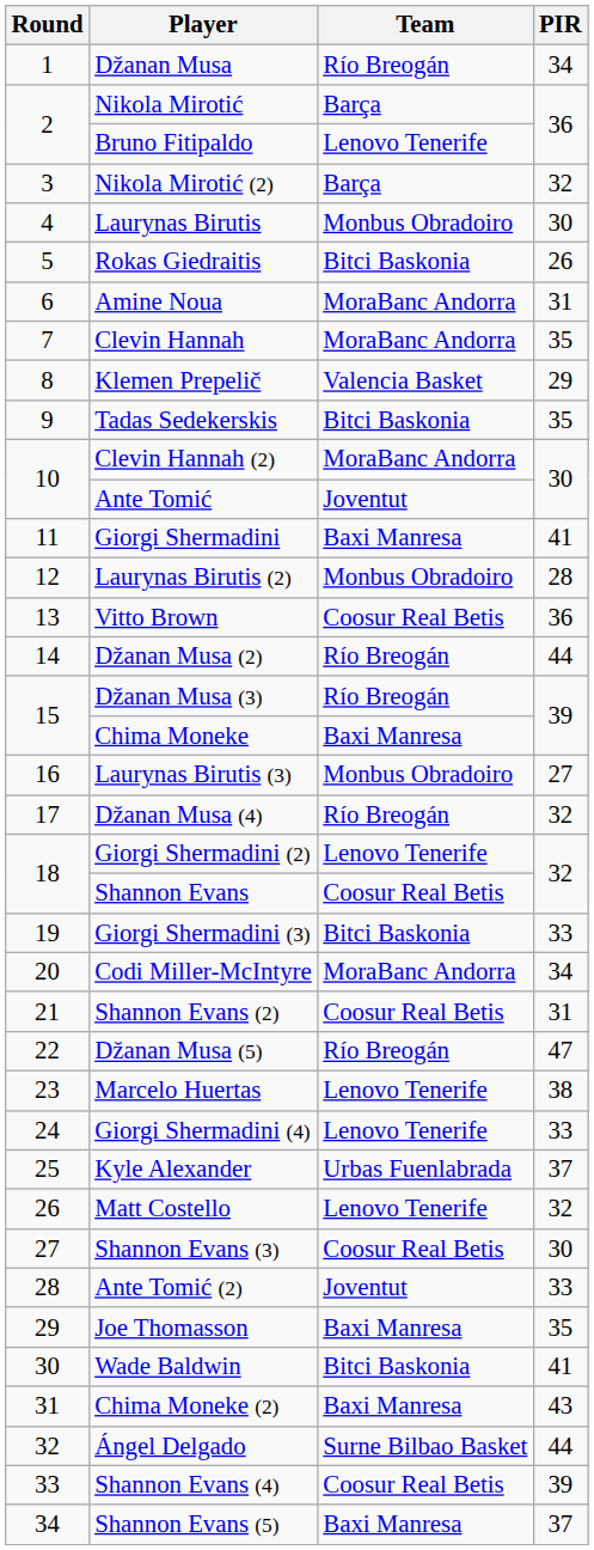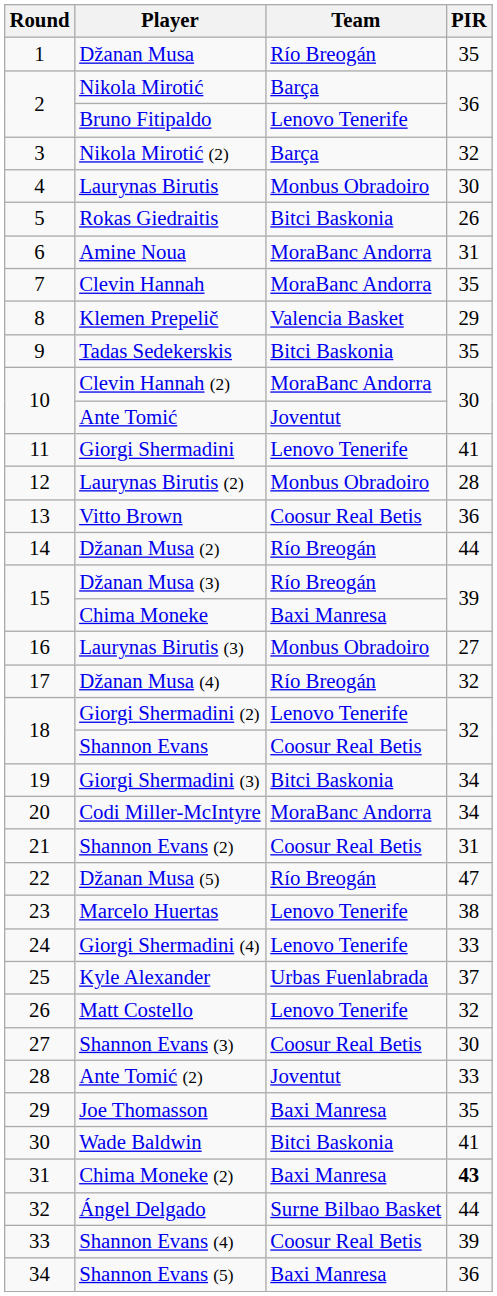Džanan Musa | PIR: 34 -> 35
Giorgi Shermadini | Team: Baxi Manresa -> Lenovo Tenerife
Giorgi Shermadini (3) | PIR: 33 -> 34
Chima Moneke (2) | PIR: normal -> bold
Shannon Evans (5) | PIR: 37 -> 36
